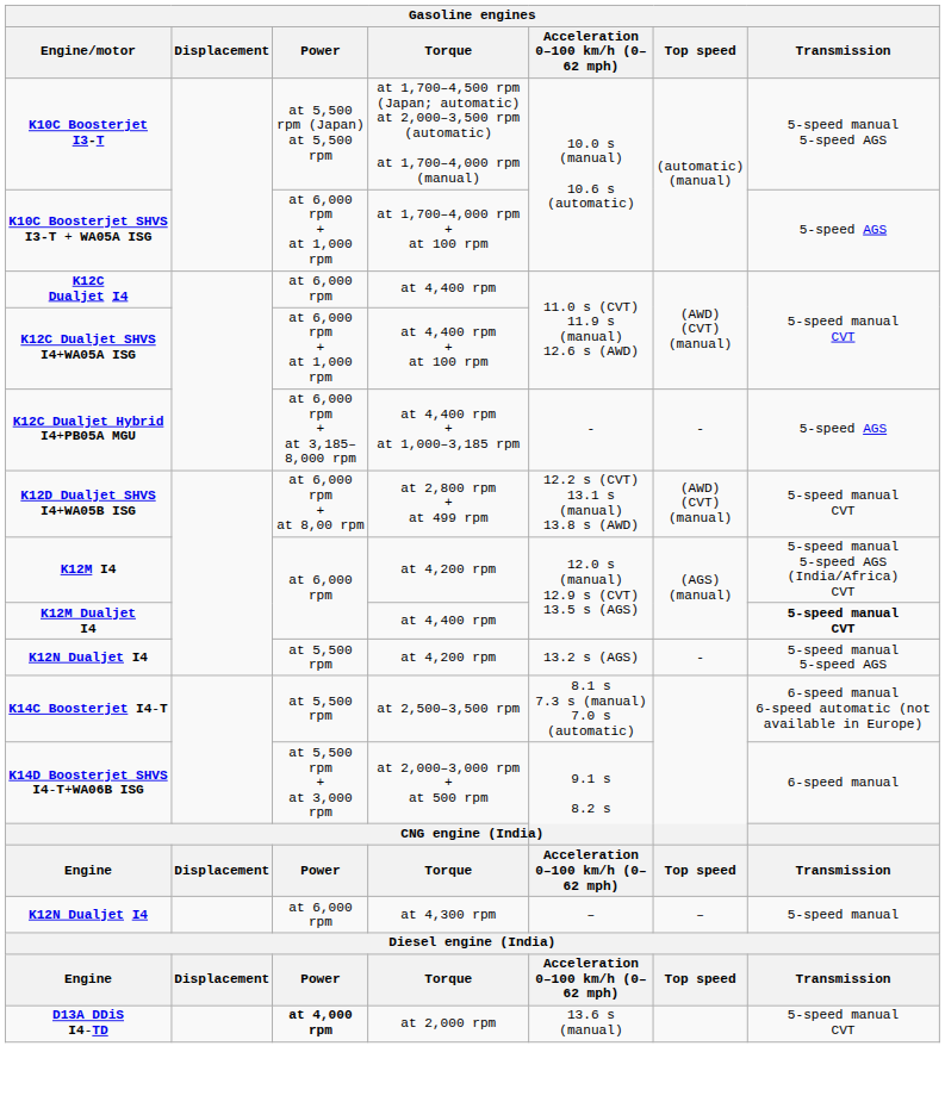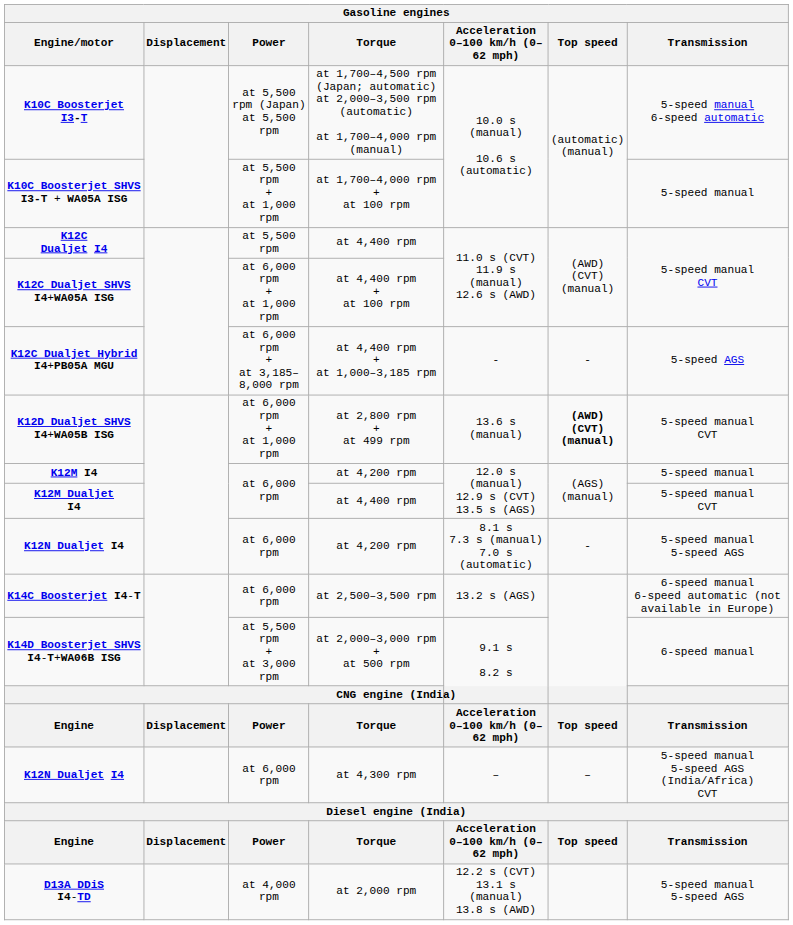K10C Boosterjet I3-T | Transmission: 5-speed manual 5-speed AGS -> 5-speed manual 6-speed automatic
K10C Boosterjet SHVS I3-T + WA05A ISG | Power: at 6,000 rpm + at 1,000 rpm -> at 5,500 rpm + at 1,000 rpm
K10C Boosterjet SHVS I3-T + WA05A ISG | Transmission: 5-speed AGS -> 5-speed manual
K12C Dualjet I4 | Power: at 6,000 rpm -> at 5,500 rpm
K12D Dualjet SHVS I4+WA05B ISG | Power: at 6,000 rpm + at 8,00 rpm -> at 6,000 rpm + at 1,000 rpm
K12D Dualjet SHVS I4+WA05B ISG | Acceleration 0–100 km/h (0–62 mph): 12.2 s (CVT) 13.1 s (manual) 13.8 s (AWD) -> 13.6 s (manual)
K12D Dualjet SHVS I4+WA05B ISG | Top speed: normal -> bold
K12M I4 | Transmission: 5-speed manual 5-speed AGS (India/Africa) CVT -> 5-speed manual
K12M Dualjet I4 | Transmission: bold -> normal
K12N Dualjet I4 / at 4,200 rpm | Power: at 5,500 rpm -> at 6,000 rpm
K12N Dualjet I4 / at 4,200 rpm | Acceleration 0–100 km/h (0–62 mph): 13.2 s (AGS) -> 8.1 s 7.3 s (manual) 7.0 s (automatic)
K14C Boosterjet I4-T | Power: at 5,500 rpm -> at 6,000 rpm
K14C Boosterjet I4-T | Acceleration 0–100 km/h (0–62 mph): 8.1 s 7.3 s (manual) 7.0 s (automatic) -> 13.2 s (AGS)
K12N Dualjet I4 / at 4,300 rpm | Transmission: 5-speed manual -> 5-speed manual 5-speed AGS (India/Africa) CVT
D13A DDiS I4-TD | Power: bold -> normal
D13A DDiS I4-TD | Acceleration 0–100 km/h (0–62 mph): 13.6 s (manual) -> 12.2 s (CVT) 13.1 s (manual) 13.8 s (AWD)
D13A DDiS I4-TD | Transmission: 5-speed manual CVT -> 5-speed manual 5-speed AGS
